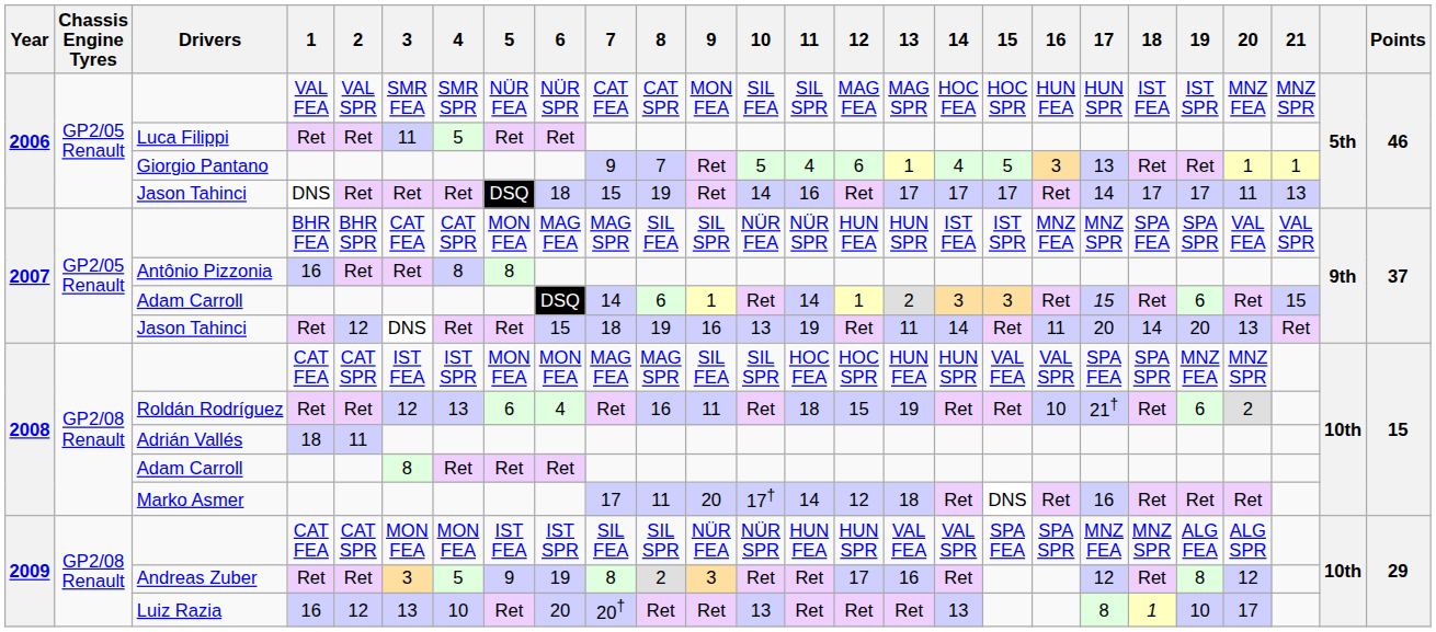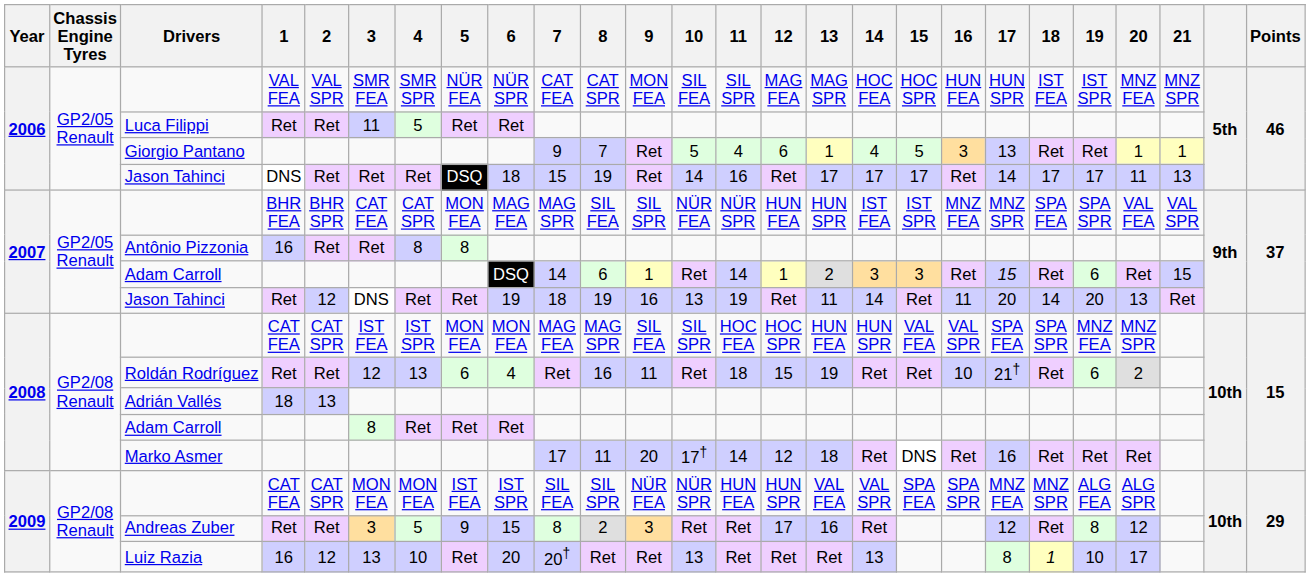2007 / Jason Tahinci | 6: 15 -> 19
Adrián Vallés | 2: 11 -> 13
Andreas Zuber | 6: 19 -> 15
